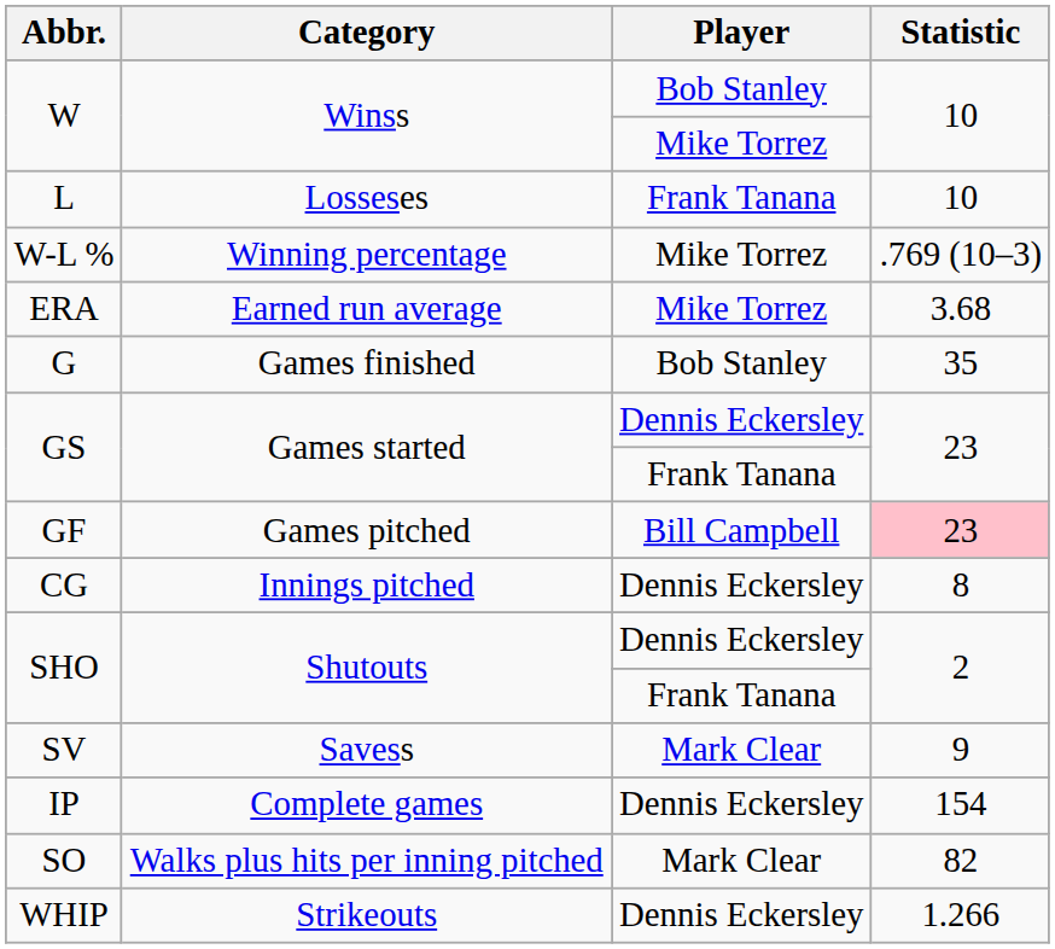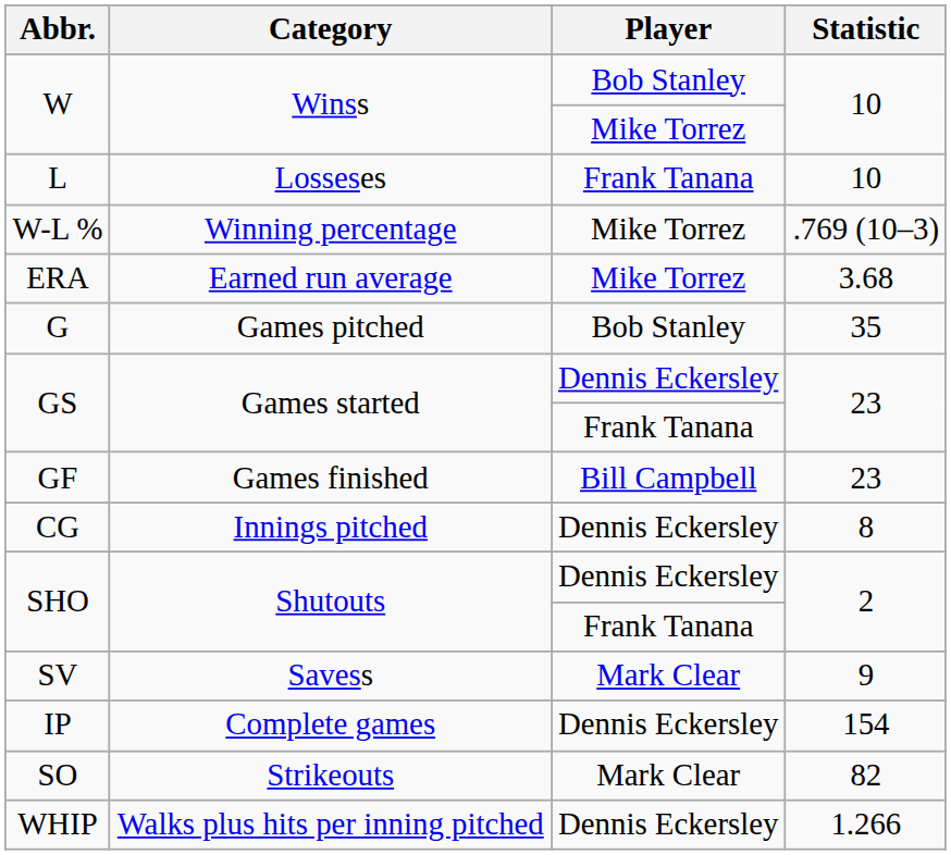G | Category: Games finished -> Games pitched
GF | Category: Games pitched -> Games finished
GF | Statistic: pink background -> no background
SO | Category: Walks plus hits per inning pitched -> Strikeouts
WHIP | Category: Strikeouts -> Walks plus hits per inning pitched
